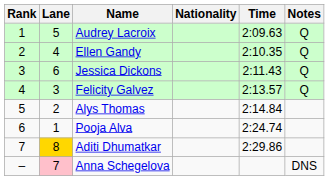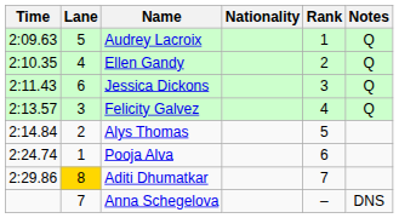columns swapped: Rank <-> Time
Anna Schegelova | Lane: pink background -> no background
